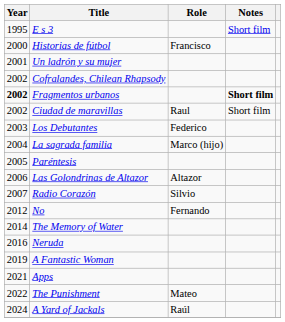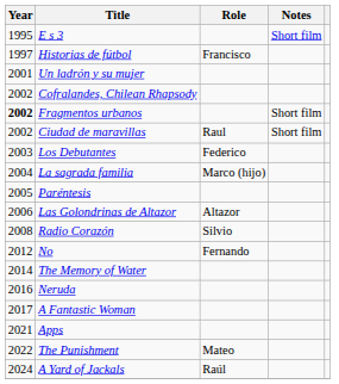Historias de fútbol | Year: 2000 -> 1997
Fragmentos urbanos | Notes: bold -> normal
Radio Corazón | Year: 2007 -> 2008
A Fantastic Woman | Year: 2019 -> 2017
